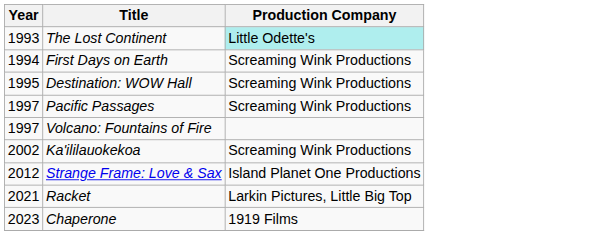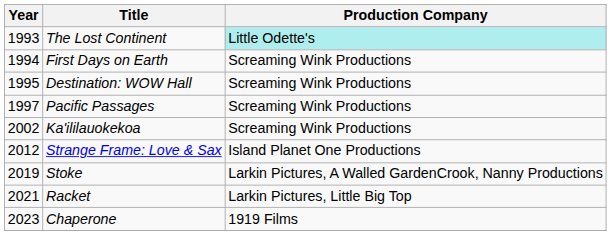- row: 1997 | Volcano: Fountains of Fire
+ row: 2019 | Stoke | Larkin Pictures, A Walled GardenCrook, Nanny Productions
